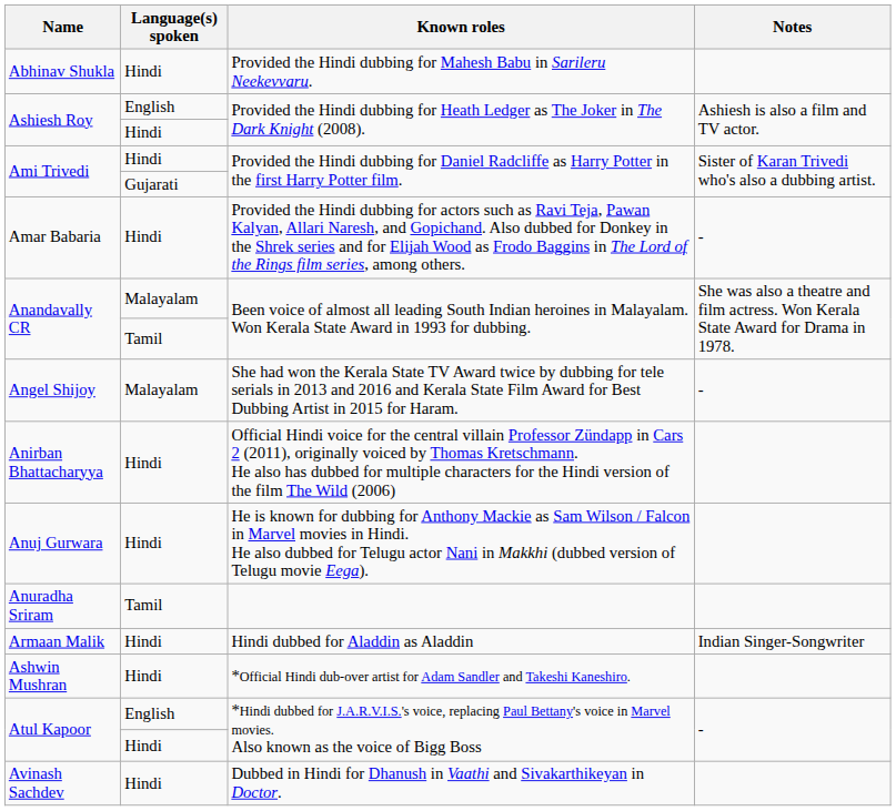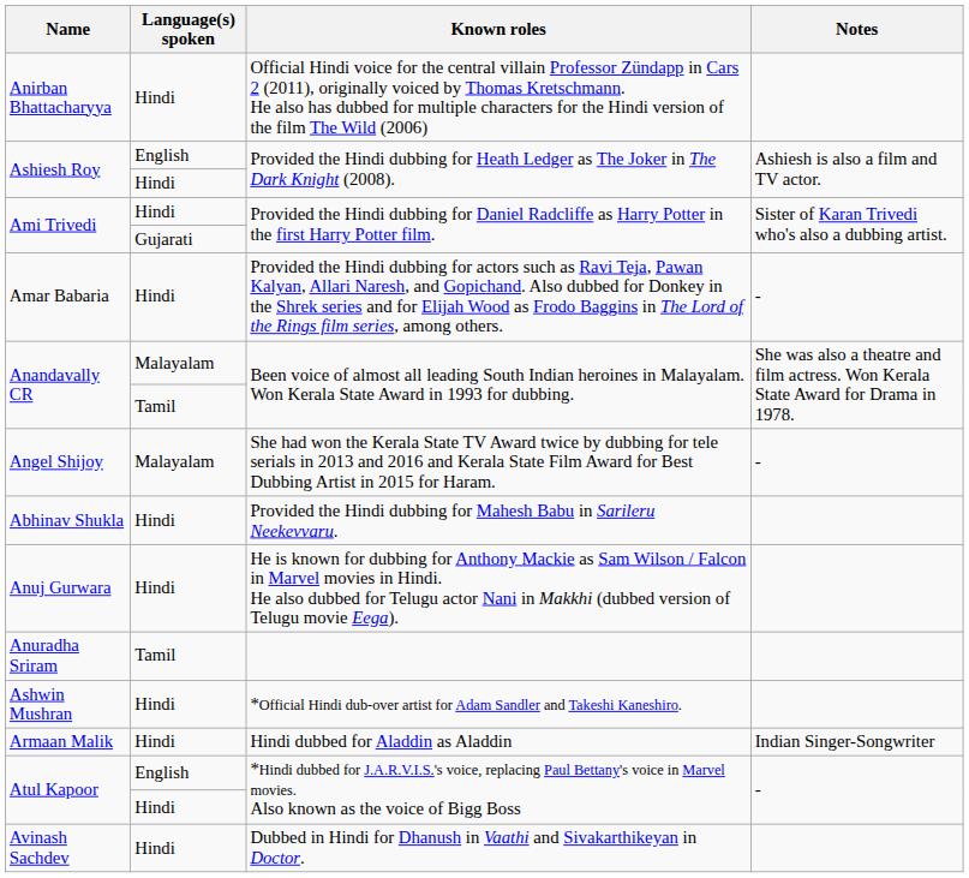rows swapped: Abhinav Shukla <-> Anirban Bhattacharyya
rows swapped: Armaan Malik <-> Ashwin Mushran
